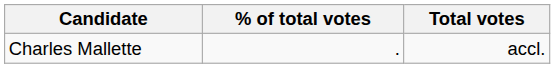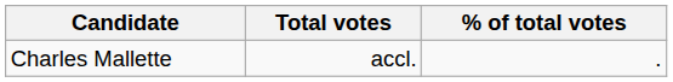columns swapped: Total votes <-> % of total votes
